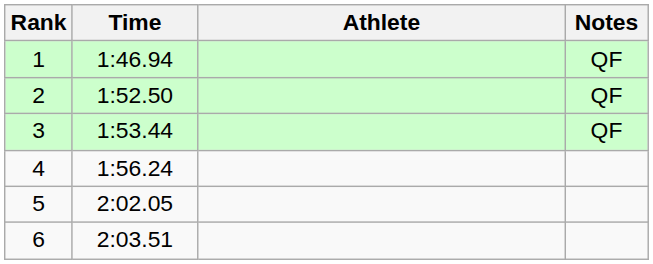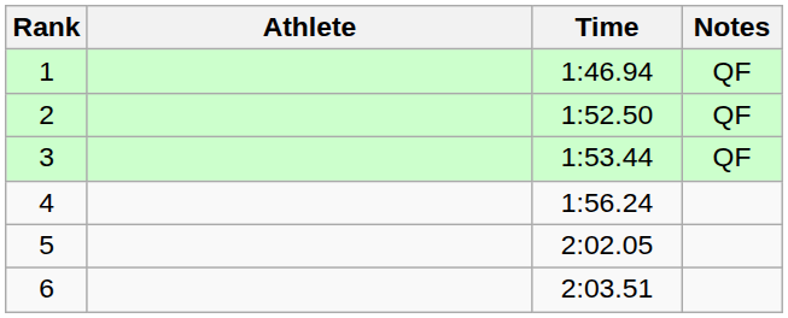columns swapped: Athlete <-> Time
